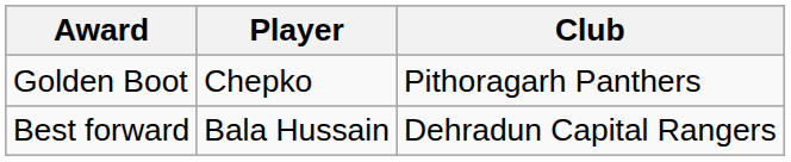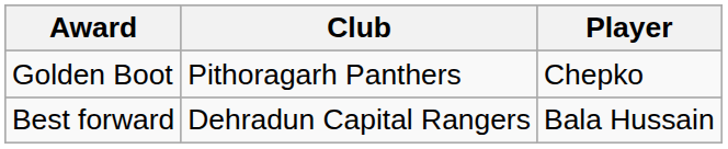columns swapped: Player <-> Club
